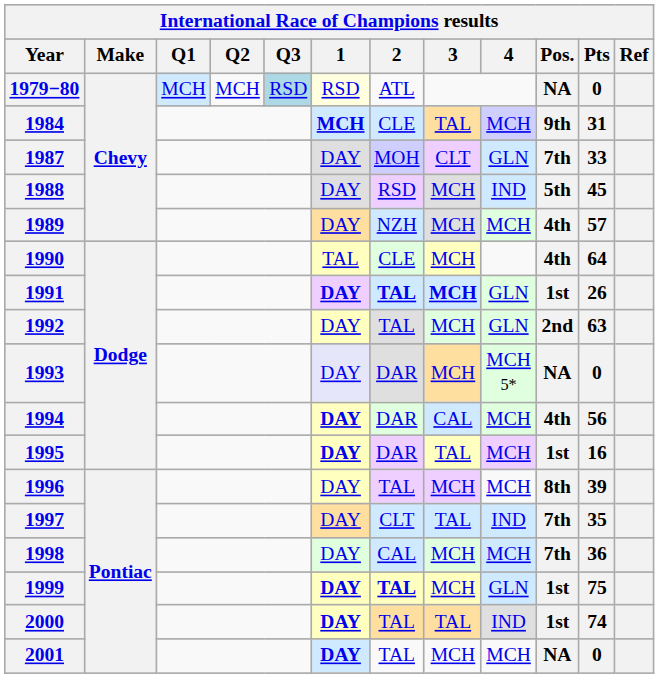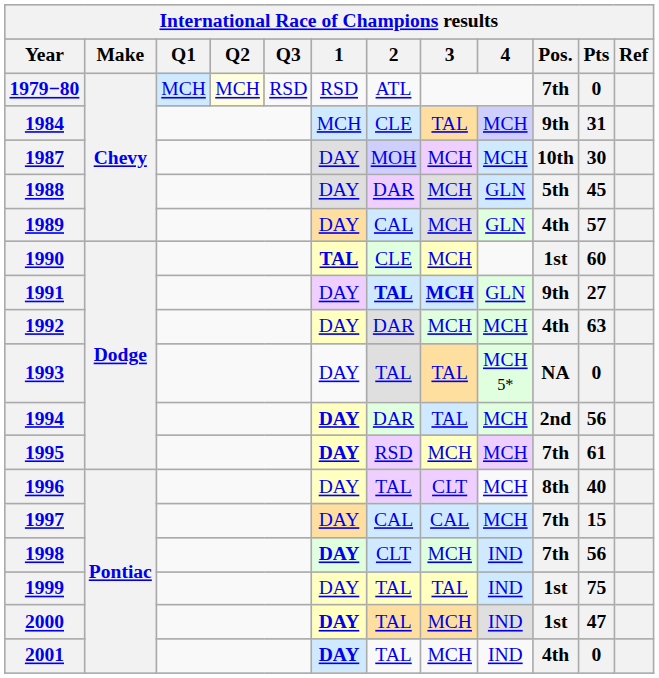1979−80 | Q2: no background -> lightyellow background
1979−80 | Q3: lightblue background -> no background
1979−80 | 1: lightyellow background -> no background
1979−80 | Pos.: NA -> 7th
1984 | 1: bold -> normal
1987 | 3: CLT -> MCH
1987 | 4: GLN -> MCH
1987 | Pos.: 7th -> 10th
1987 | Pts: 33 -> 30
1988 | 2: RSD -> DAR
1988 | 4: IND -> GLN
1989 | 2: NZH -> CAL
1989 | 4: MCH -> GLN
1990 | 1: normal -> bold
1990 | Pos.: 4th -> 1st
1990 | Pts: 64 -> 60
1991 | 1: bold -> normal
1991 | Pos.: 1st -> 9th
1991 | Pts: 26 -> 27
1992 | 2: TAL -> DAR
1992 | 4: GLN -> MCH
1992 | Pos.: 2nd -> 4th
1993 | 1: lavender background -> no background
1993 | 2: DAR -> TAL
1993 | 3: MCH -> TAL
1994 | 3: CAL -> TAL
1994 | Pos.: 4th -> 2nd
1995 | 2: DAR -> RSD
1995 | 3: TAL -> MCH
1995 | Pos.: 1st -> 7th
1995 | Pts: 16 -> 61
1996 | 3: MCH -> CLT
1996 | Pts: 39 -> 40
1997 | 2: CLT -> CAL
1997 | 3: TAL -> CAL
1997 | 4: IND -> MCH
1997 | Pts: 35 -> 15
1998 | 1: normal -> bold
1998 | 2: CAL -> CLT
1998 | 4: MCH -> IND
1998 | Pts: 36 -> 56
1999 | 1: bold -> normal
1999 | 2: bold -> normal
1999 | 3: MCH -> TAL
1999 | 4: GLN -> IND
2000 | 3: TAL -> MCH
2000 | Pts: 74 -> 47
2001 | 4: MCH -> IND
2001 | Pos.: NA -> 4th
